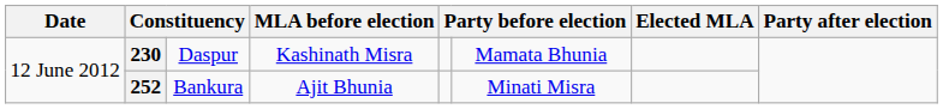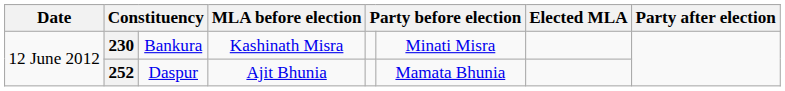230 | column 3: Daspur -> Bankura
230 | column 6: Mamata Bhunia -> Minati Misra
252 | column 3: Bankura -> Daspur
252 | column 6: Minati Misra -> Mamata Bhunia
